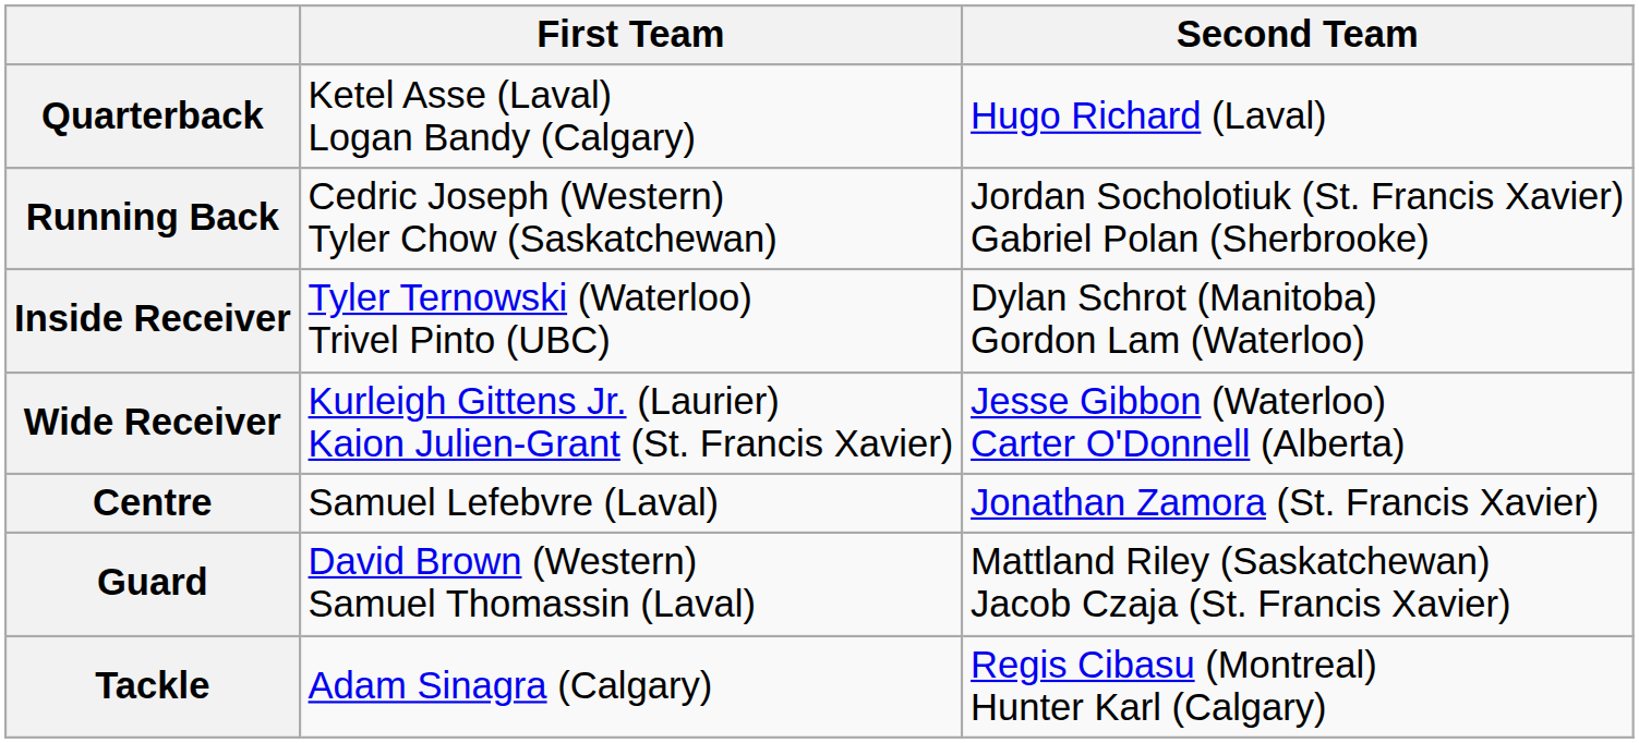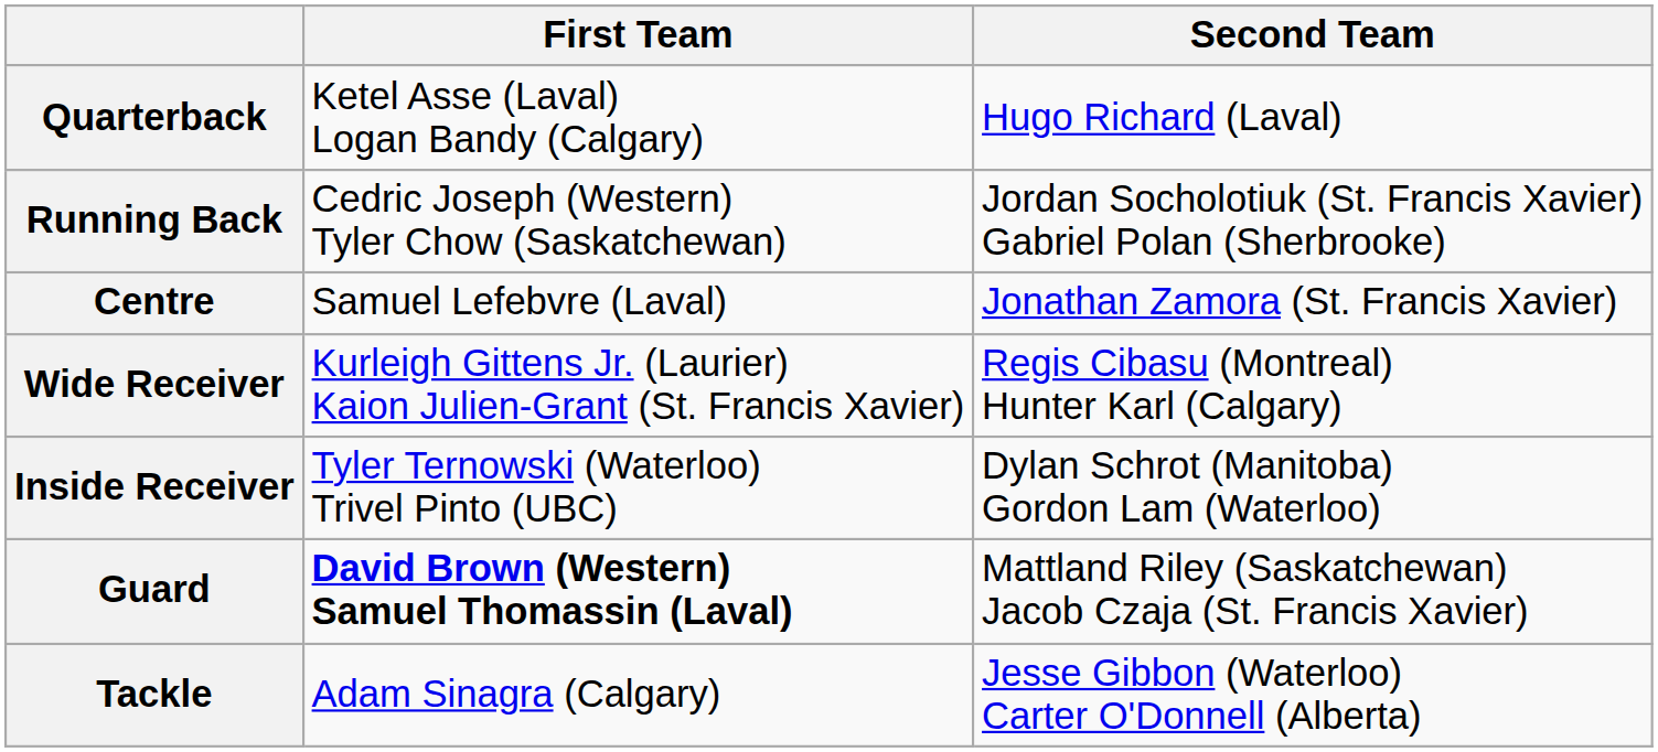rows swapped: Inside Receiver <-> Centre
Wide Receiver | Second Team: Jesse Gibbon (Waterloo) Carter O'Donnell (Alberta) -> Regis Cibasu (Montreal) Hunter Karl (Calgary)
Guard | First Team: normal -> bold
Tackle | Second Team: Regis Cibasu (Montreal) Hunter Karl (Calgary) -> Jesse Gibbon (Waterloo) Carter O'Donnell (Alberta)
